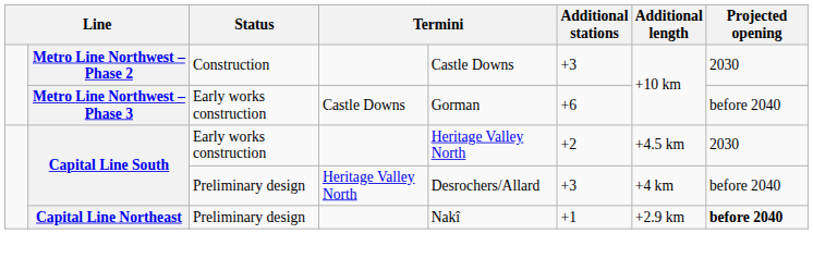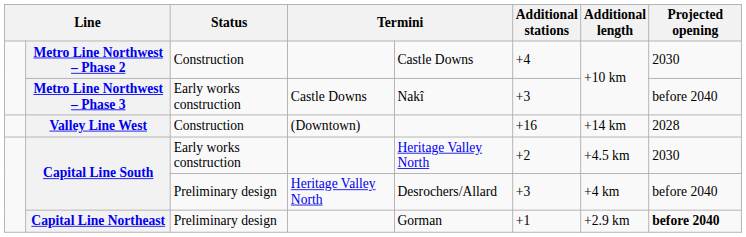Metro Line Northwest – Phase 2 | Additional stations: +3 -> +4
Metro Line Northwest – Phase 3 | column 5: Gorman -> Nakî
Metro Line Northwest – Phase 3 | Additional stations: +6 -> +3
+ row: Valley Line West | Construction | (Downtown) | +16 | +14 km | 2028
Capital Line Northeast | column 5: Nakî -> Gorman
